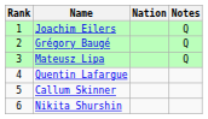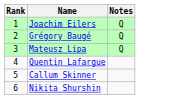- column: Nation
